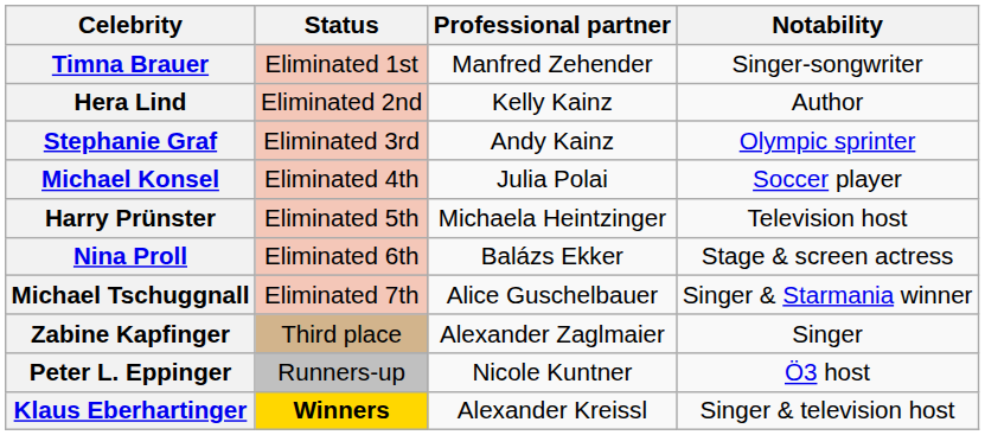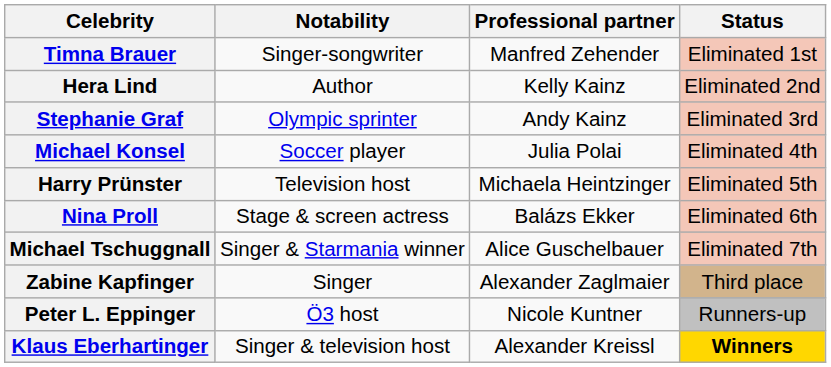columns swapped: Notability <-> Status
